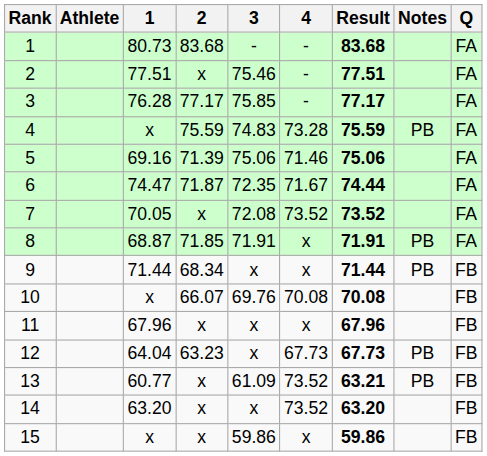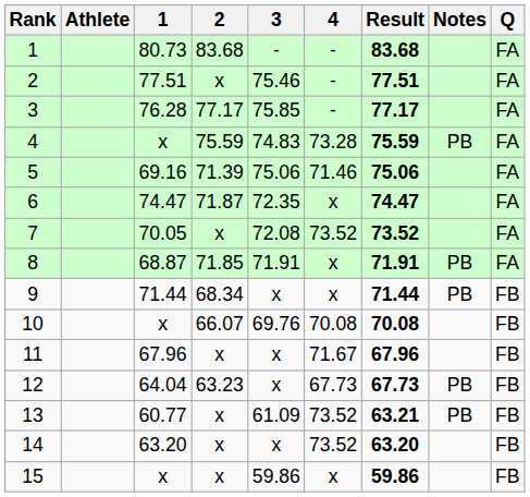6 | 4: 71.67 -> x
6 | Result: 74.44 -> 74.47
11 | 4: x -> 71.67
